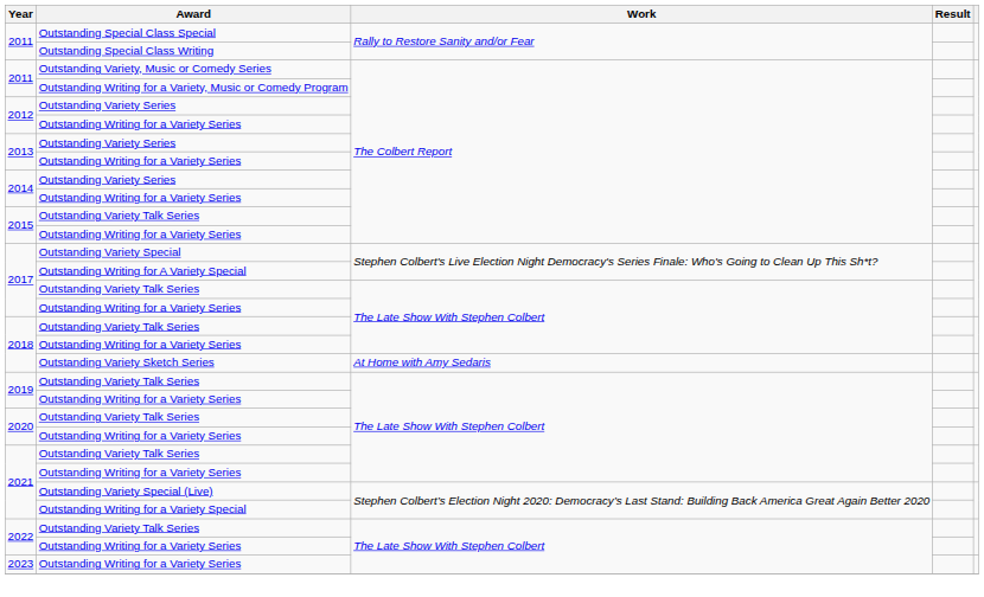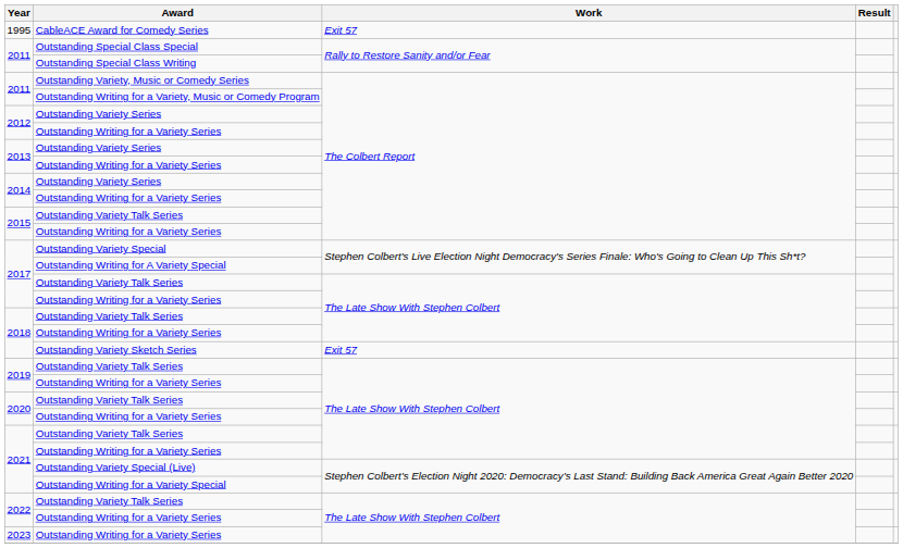+ row: 1995 | CableACE Award for Comedy Series | Exit 57
2018 / Outstanding Variety Sketch Series | Work: At Home with Amy Sedaris -> Exit 57
